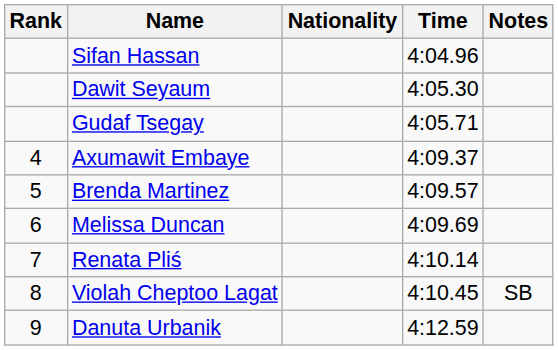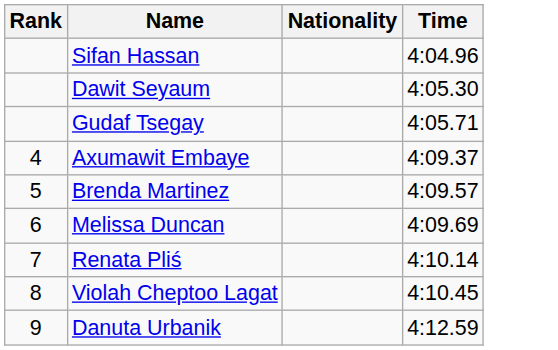- column: Notes | SB
